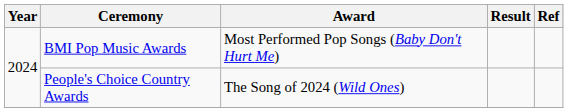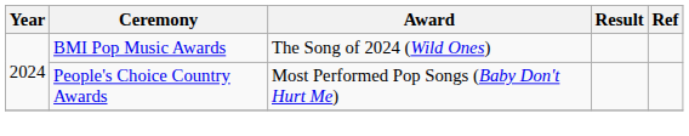BMI Pop Music Awards | Award: Most Performed Pop Songs (Baby Don't Hurt Me) -> The Song of 2024 (Wild Ones)
People's Choice Country Awards | Award: The Song of 2024 (Wild Ones) -> Most Performed Pop Songs (Baby Don't Hurt Me)
